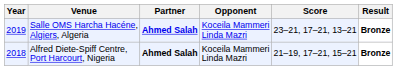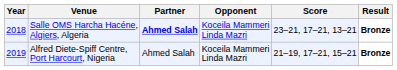Salle OMS Harcha Hacéne, Algiers, Algeria | Year: 2019 -> 2018
Alfred Diete-Spiff Centre, Port Harcourt, Nigeria | Year: 2018 -> 2019
Alfred Diete-Spiff Centre, Port Harcourt, Nigeria | Partner: bold -> normal
